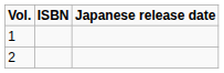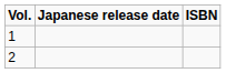columns swapped: Japanese release date <-> ISBN
